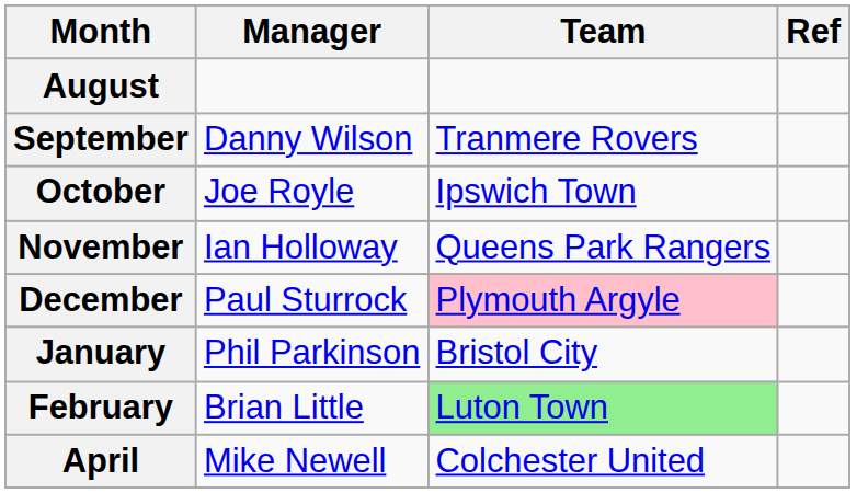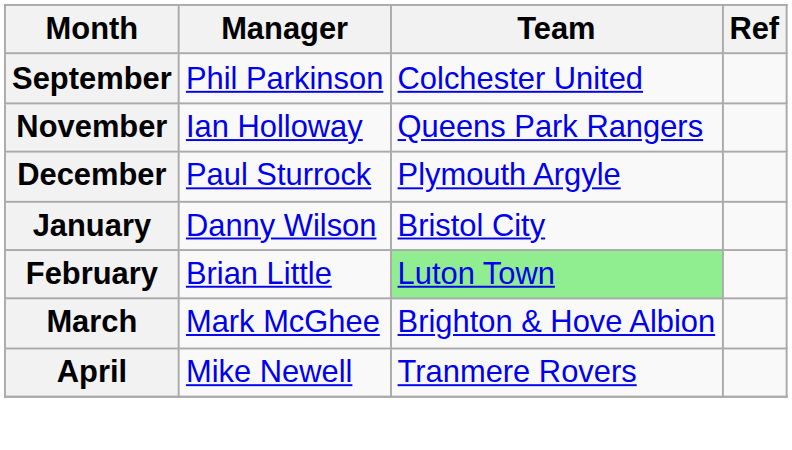- row: August
September | Manager: Danny Wilson -> Phil Parkinson
September | Team: Tranmere Rovers -> Colchester United
- row: October | Joe Royle | Ipswich Town
December | Team: pink background -> no background
January | Manager: Phil Parkinson -> Danny Wilson
+ row: March | Mark McGhee | Brighton & Hove Albion
April | Team: Colchester United -> Tranmere Rovers
